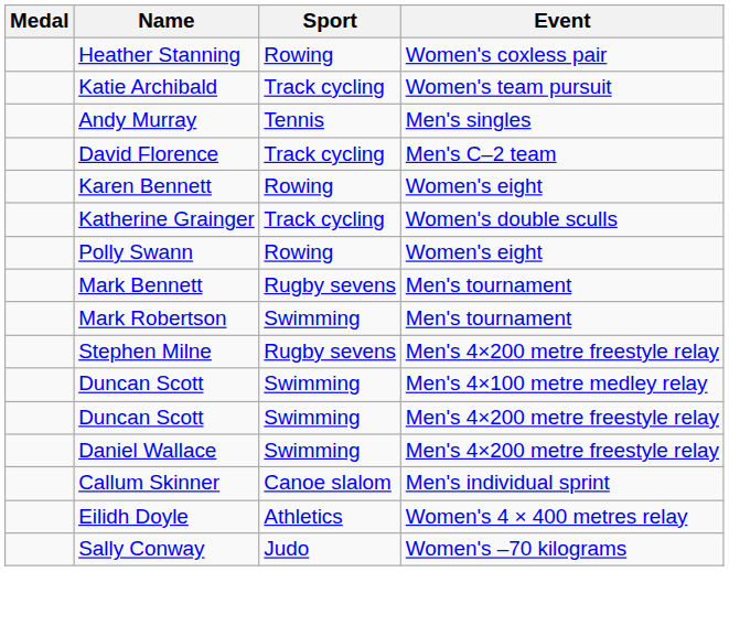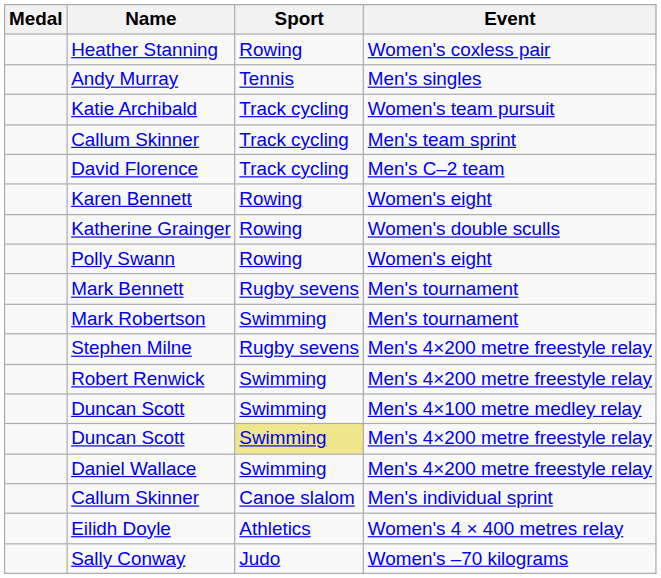rows swapped: Andy Murray <-> Katie Archibald
+ row: Callum Skinner | Track cycling | Men's team sprint
Katherine Grainger | Sport: Track cycling -> Rowing
+ row: Robert Renwick | Swimming | Men's 4×200 metre freestyle relay
Duncan Scott / Men's 4×200 metre freestyle relay | Sport: no background -> khaki background
